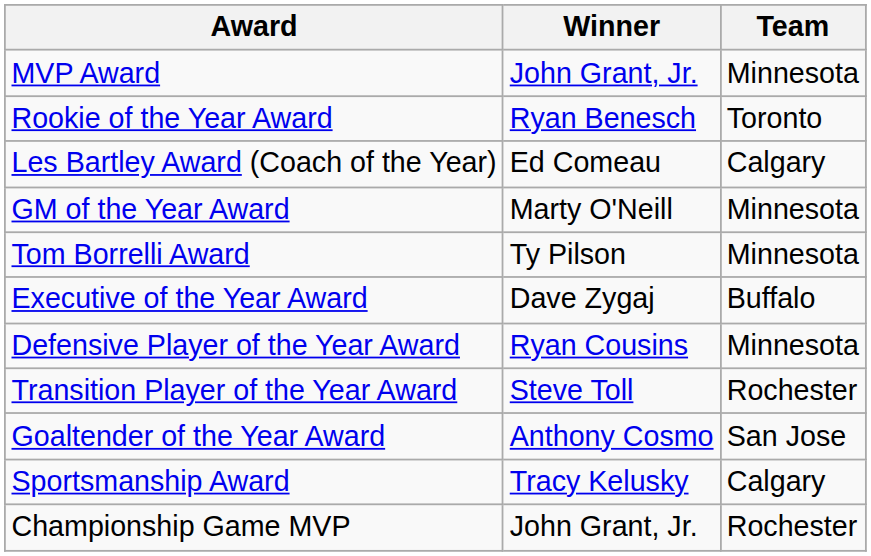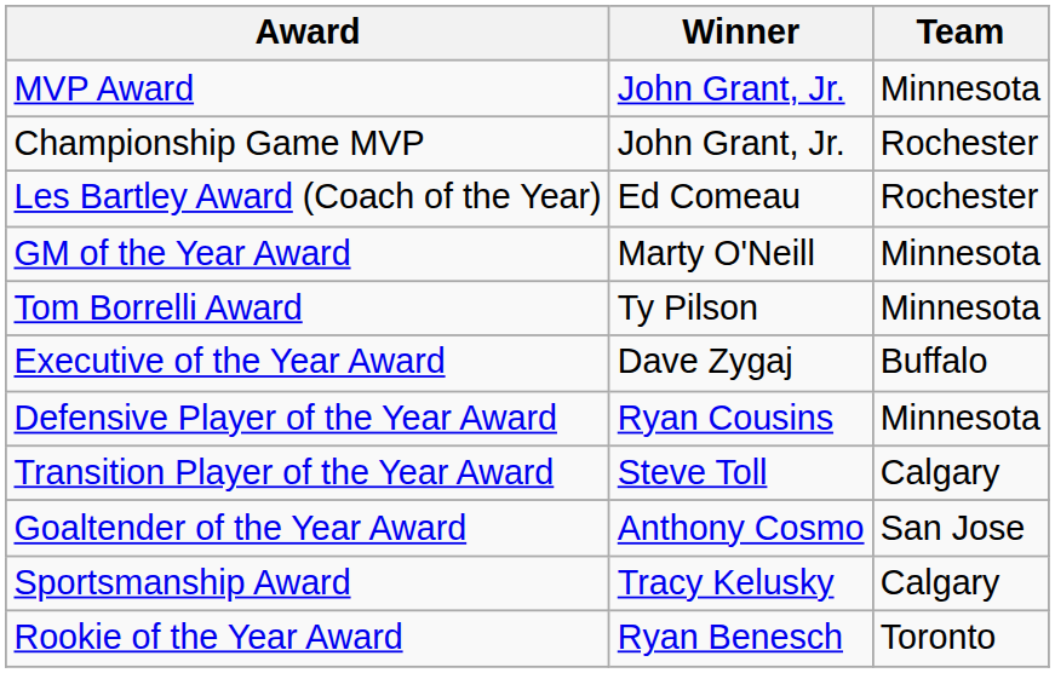rows swapped: Rookie of the Year Award <-> Championship Game MVP
Les Bartley Award (Coach of the Year) | Team: Calgary -> Rochester
Transition Player of the Year Award | Team: Rochester -> Calgary
